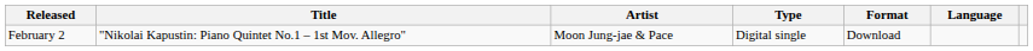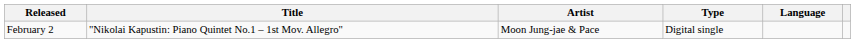- column: Format | Download
